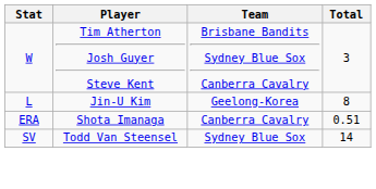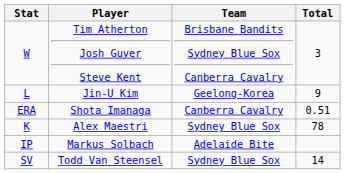L | Total: 8 -> 9
+ row: K | Alex Maestri | Sydney Blue Sox | 78
+ row: IP | Markus Solbach | Adelaide Bite
